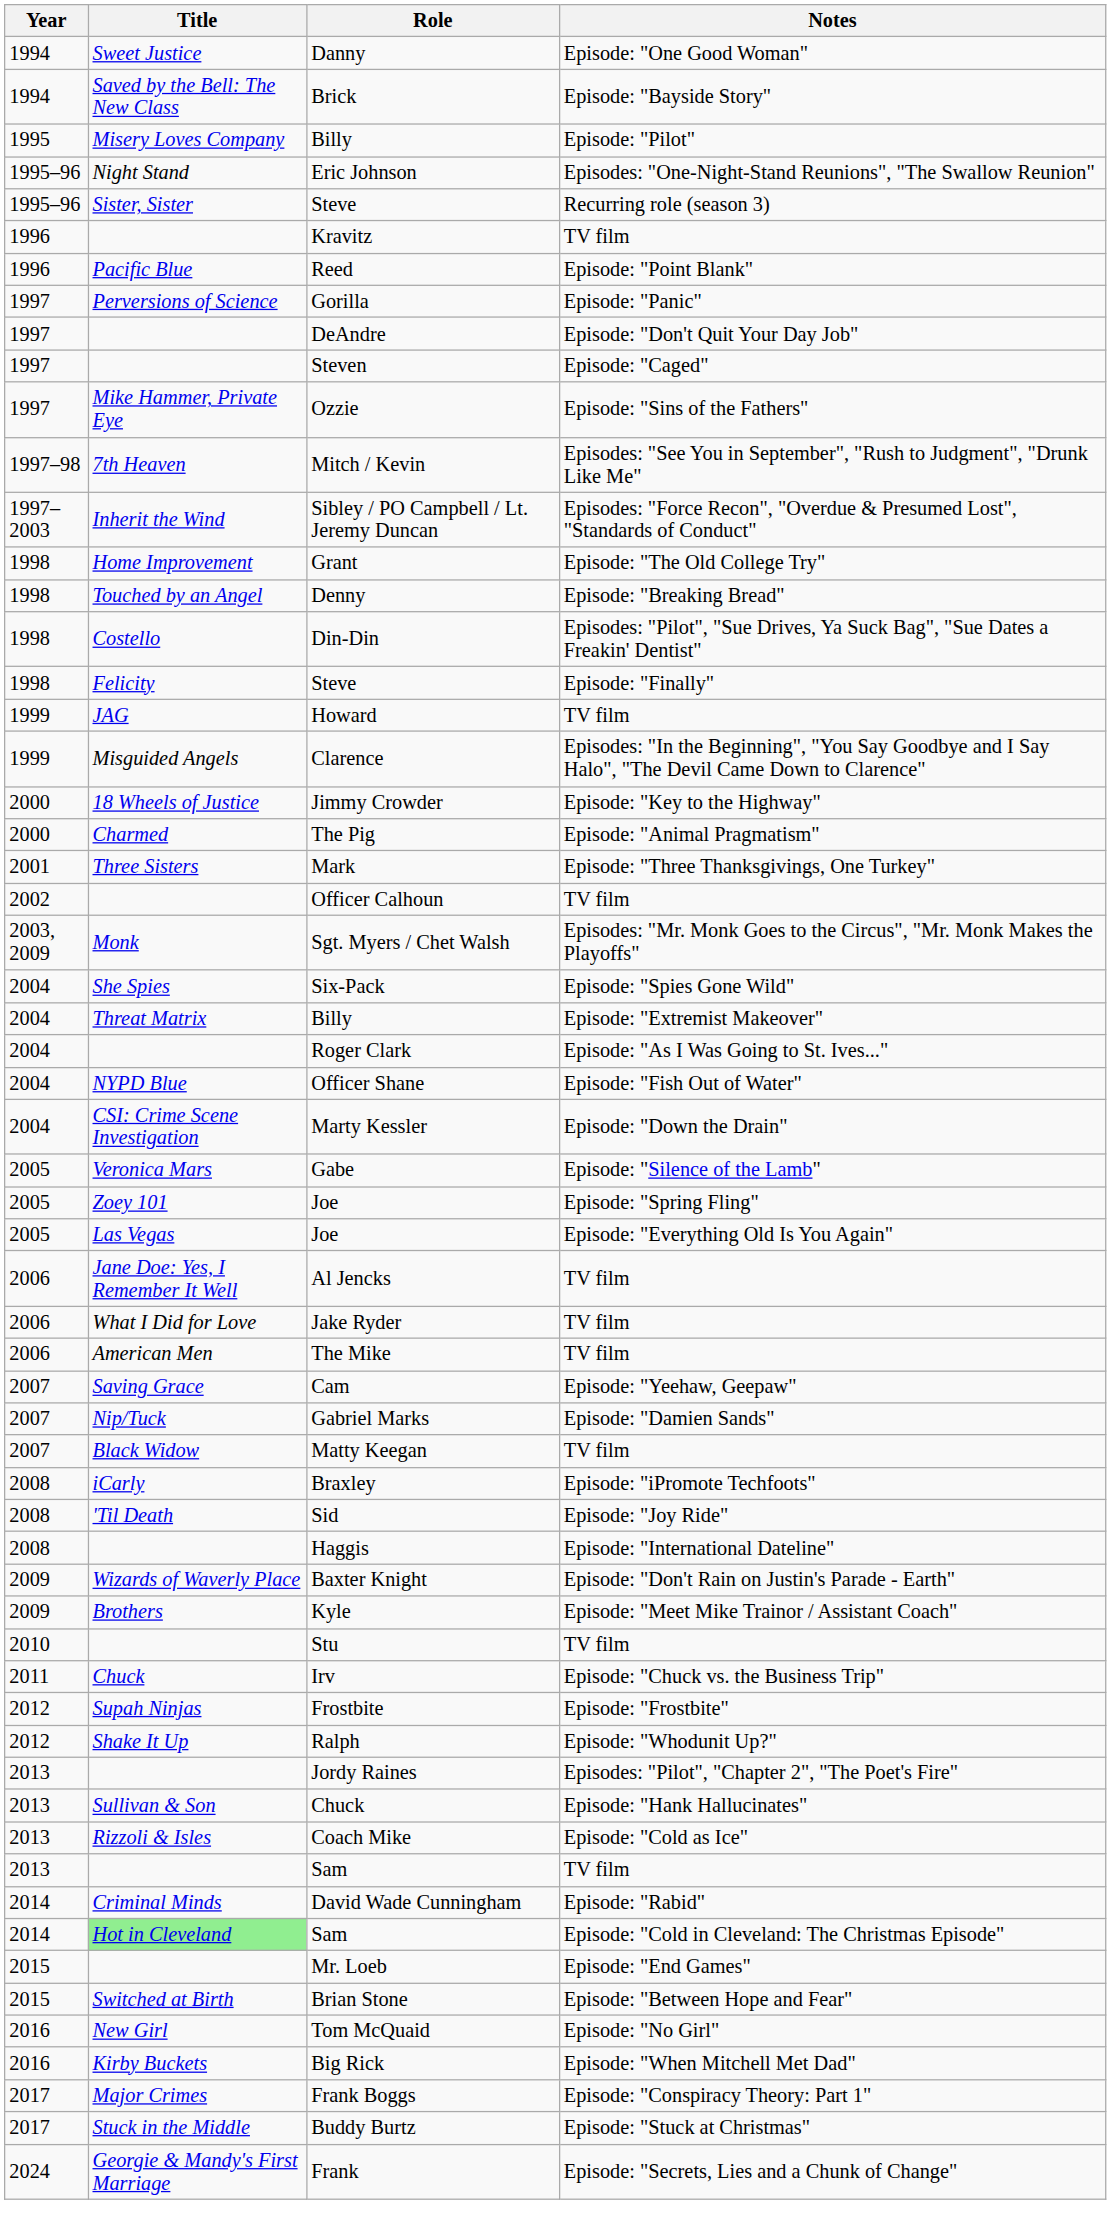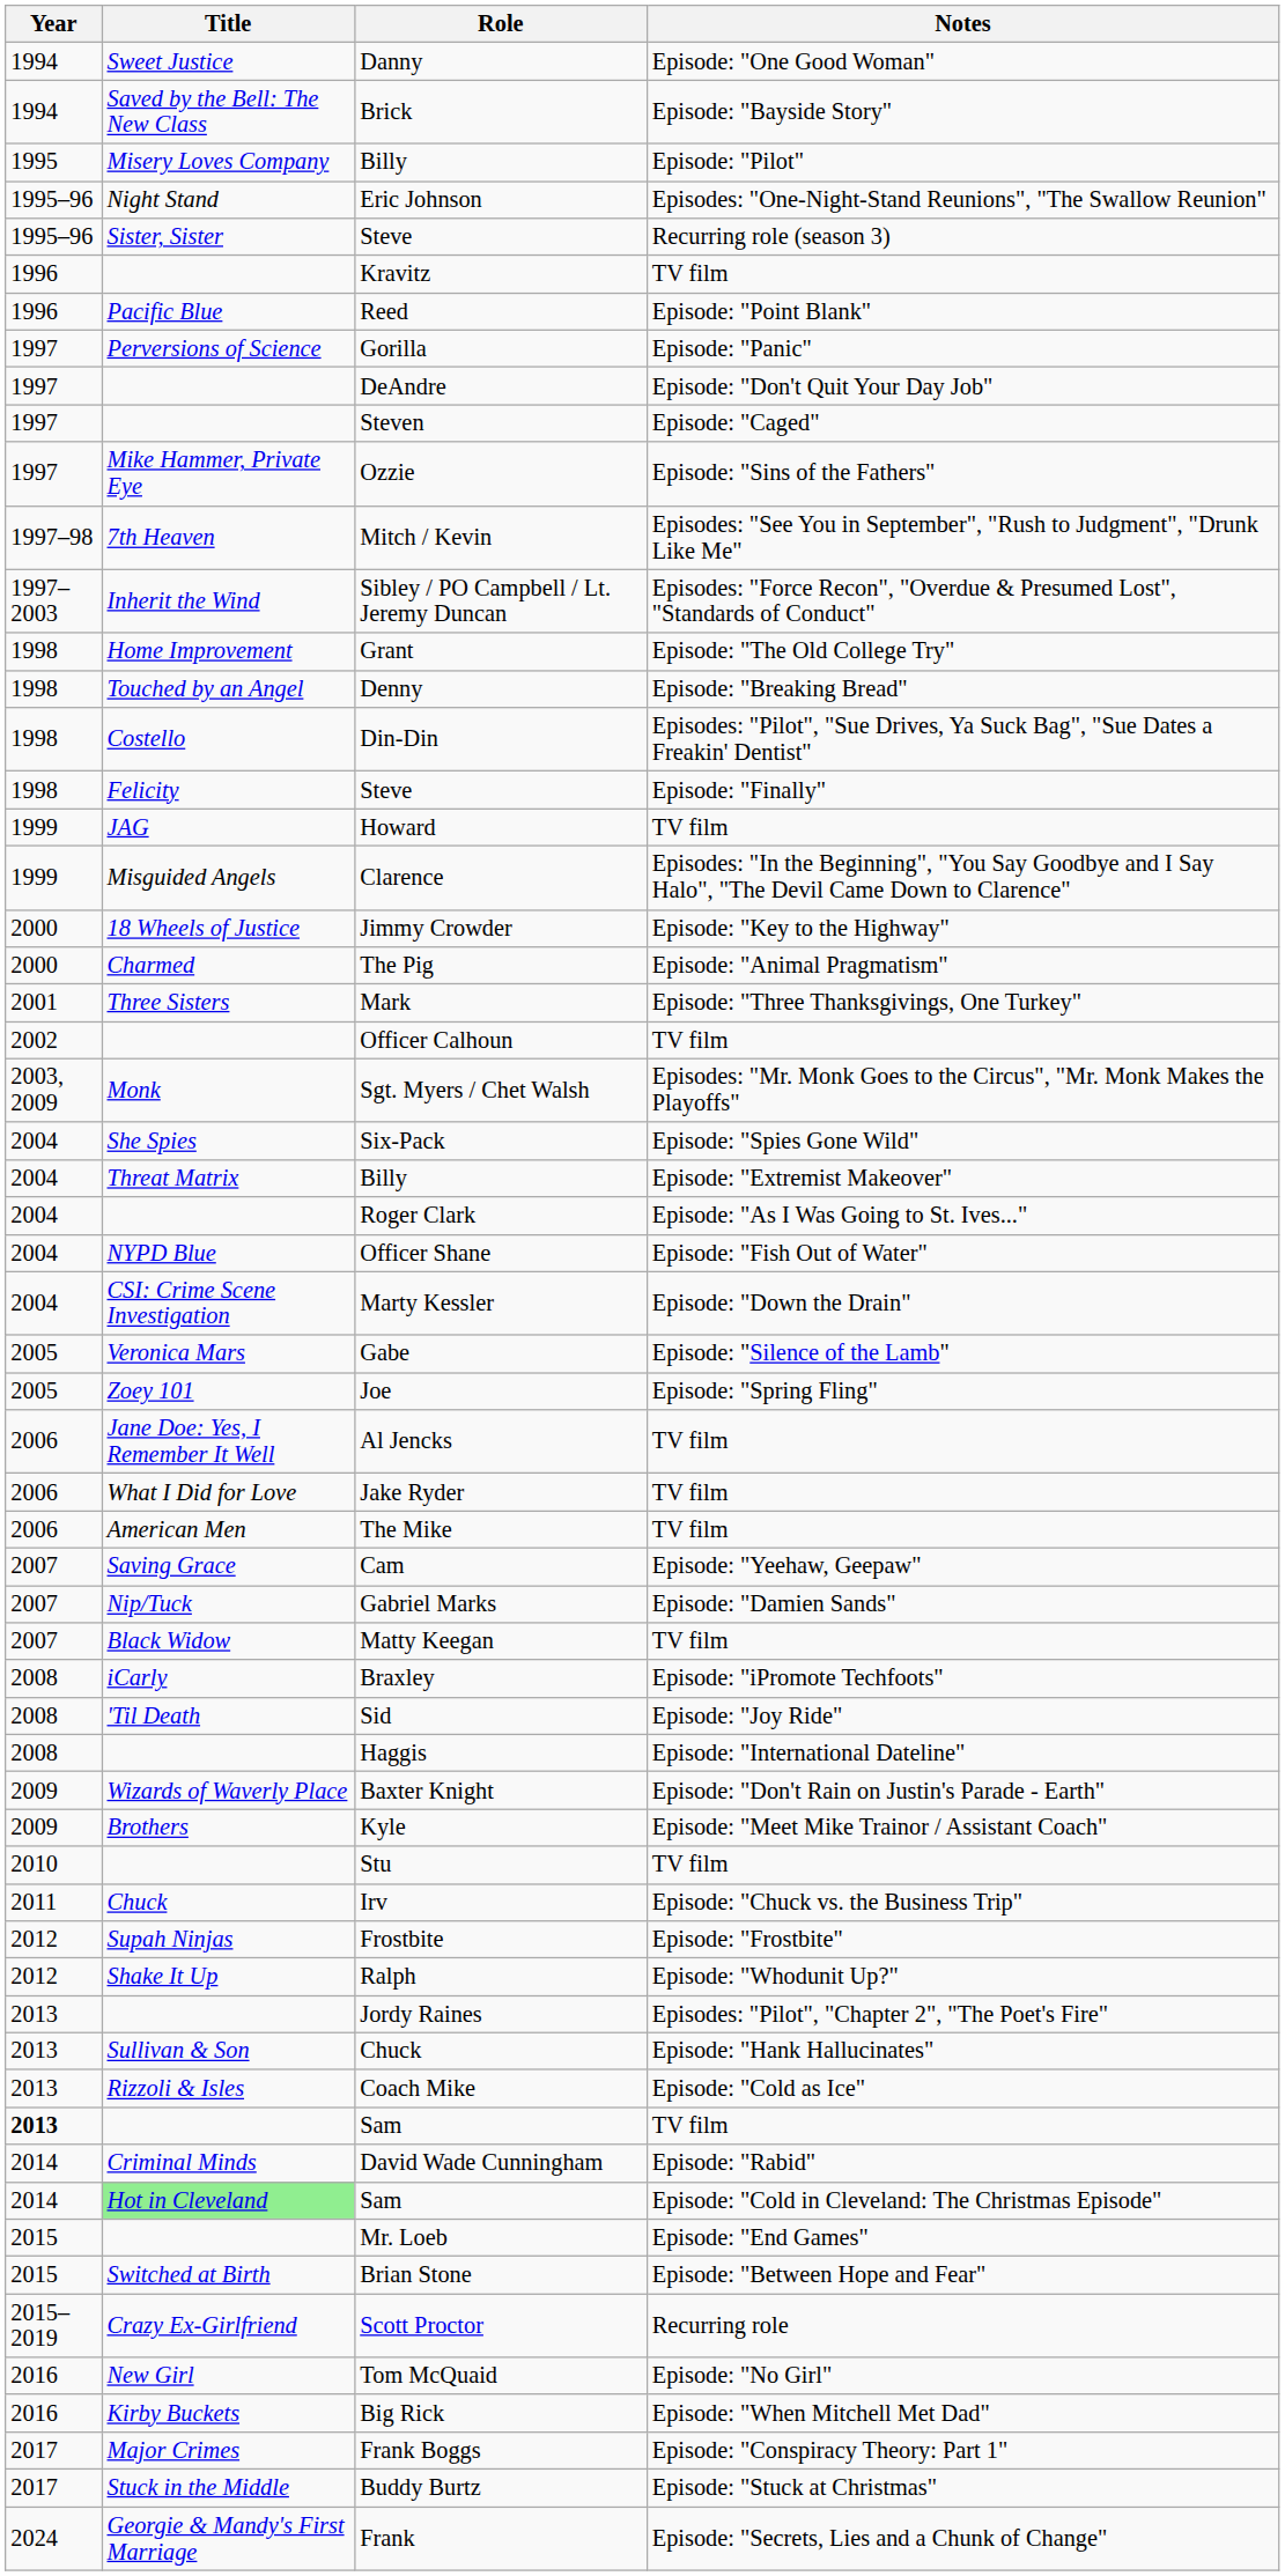- row: 2005 | Las Vegas | Joe | Episode: "Everything Old Is You Again"
Sam / TV film | Year: normal -> bold
+ row: 2015–2019 | Crazy Ex-Girlfriend | Scott Proctor | Recurring role
